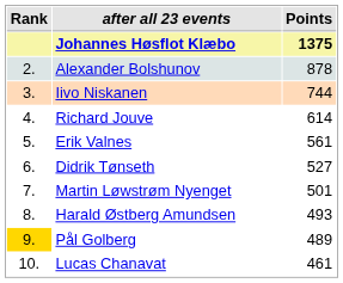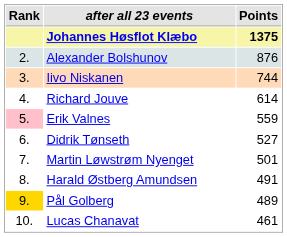Alexander Bolshunov | Points: 878 -> 876
Erik Valnes | Rank: no background -> pink background
Erik Valnes | Points: 561 -> 559
Harald Østberg Amundsen | Points: 493 -> 491
